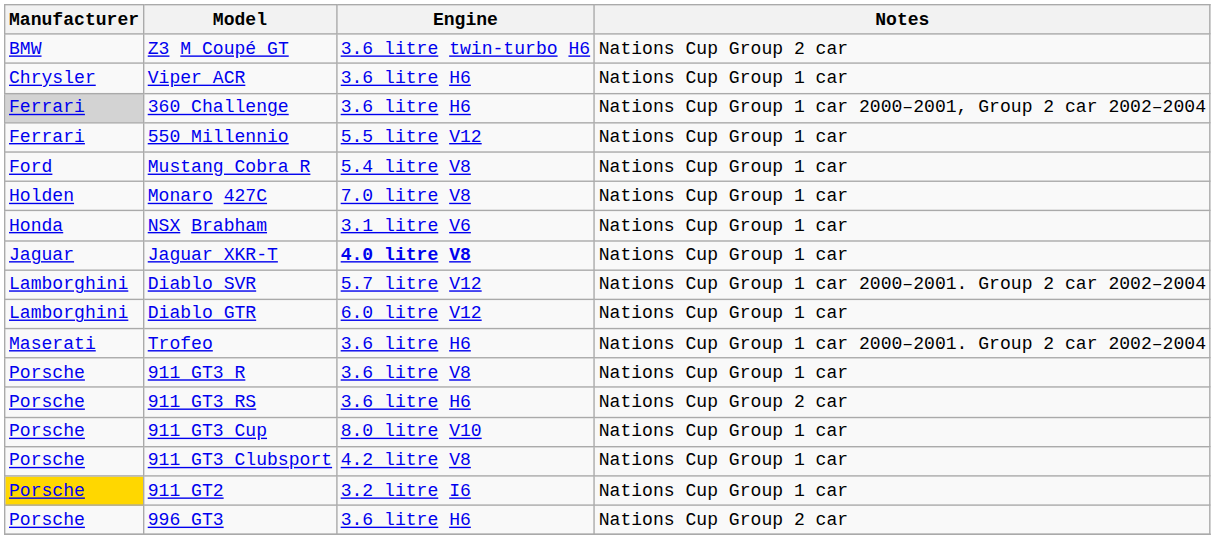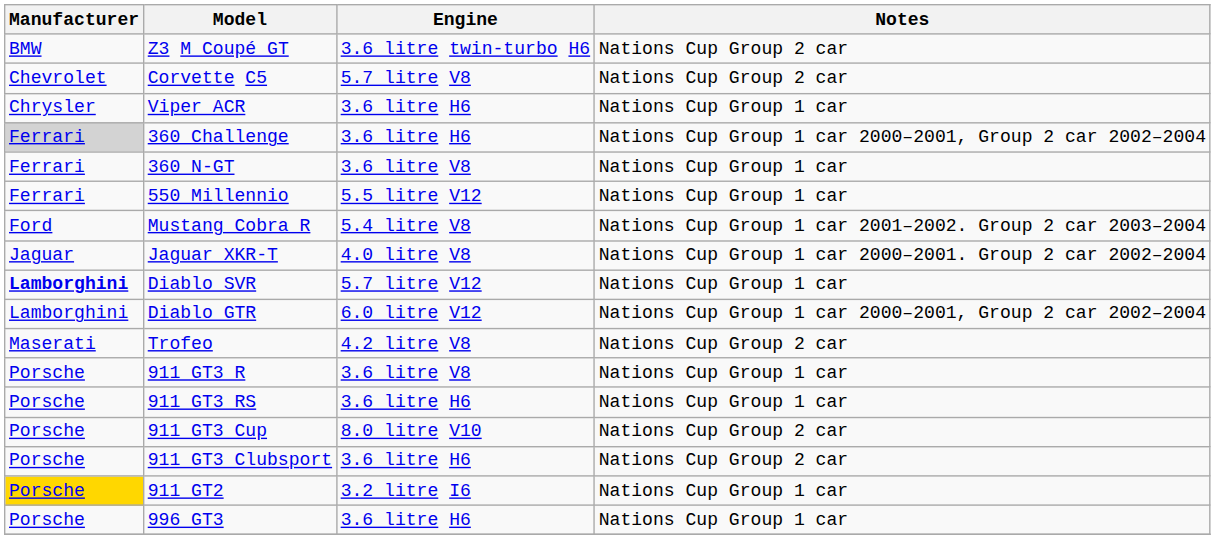+ row: Chevrolet | Corvette C5 | 5.7 litre V8 | Nations Cup Group 2 car
+ row: Ferrari | 360 N-GT | 3.6 litre V8 | Nations Cup Group 1 car
Mustang Cobra R | Notes: Nations Cup Group 1 car -> Nations Cup Group 1 car 2001–2002. Group 2 car 2003–2004
- row: Holden | Monaro 427C | 7.0 litre V8 | Nations Cup Group 1 car
- row: Honda | NSX Brabham | 3.1 litre V6 | Nations Cup Group 1 car
Jaguar XKR-T | Engine: bold -> normal
Jaguar XKR-T | Notes: Nations Cup Group 1 car -> Nations Cup Group 1 car 2000–2001. Group 2 car 2002–2004
Diablo SVR | Manufacturer: normal -> bold
Diablo SVR | Notes: Nations Cup Group 1 car 2000–2001. Group 2 car 2002–2004 -> Nations Cup Group 1 car
Diablo GTR | Notes: Nations Cup Group 1 car -> Nations Cup Group 1 car 2000–2001, Group 2 car 2002–2004
Trofeo | Engine: 3.6 litre H6 -> 4.2 litre V8
Trofeo | Notes: Nations Cup Group 1 car 2000–2001. Group 2 car 2002–2004 -> Nations Cup Group 2 car
911 GT3 RS | Notes: Nations Cup Group 2 car -> Nations Cup Group 1 car
911 GT3 Cup | Notes: Nations Cup Group 1 car -> Nations Cup Group 2 car
911 GT3 Clubsport | Engine: 4.2 litre V8 -> 3.6 litre H6
911 GT3 Clubsport | Notes: Nations Cup Group 1 car -> Nations Cup Group 2 car
996 GT3 | Notes: Nations Cup Group 2 car -> Nations Cup Group 1 car
